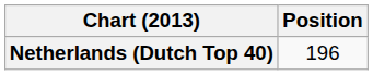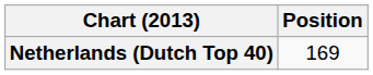Netherlands (Dutch Top 40) | Position: 196 -> 169
